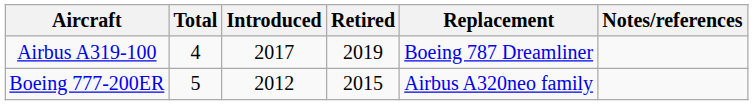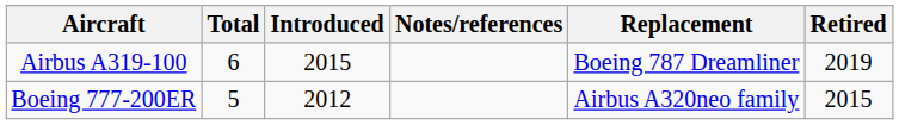columns swapped: Retired <-> Notes/references
Airbus A319-100 | Total: 4 -> 6
Airbus A319-100 | Introduced: 2017 -> 2015
